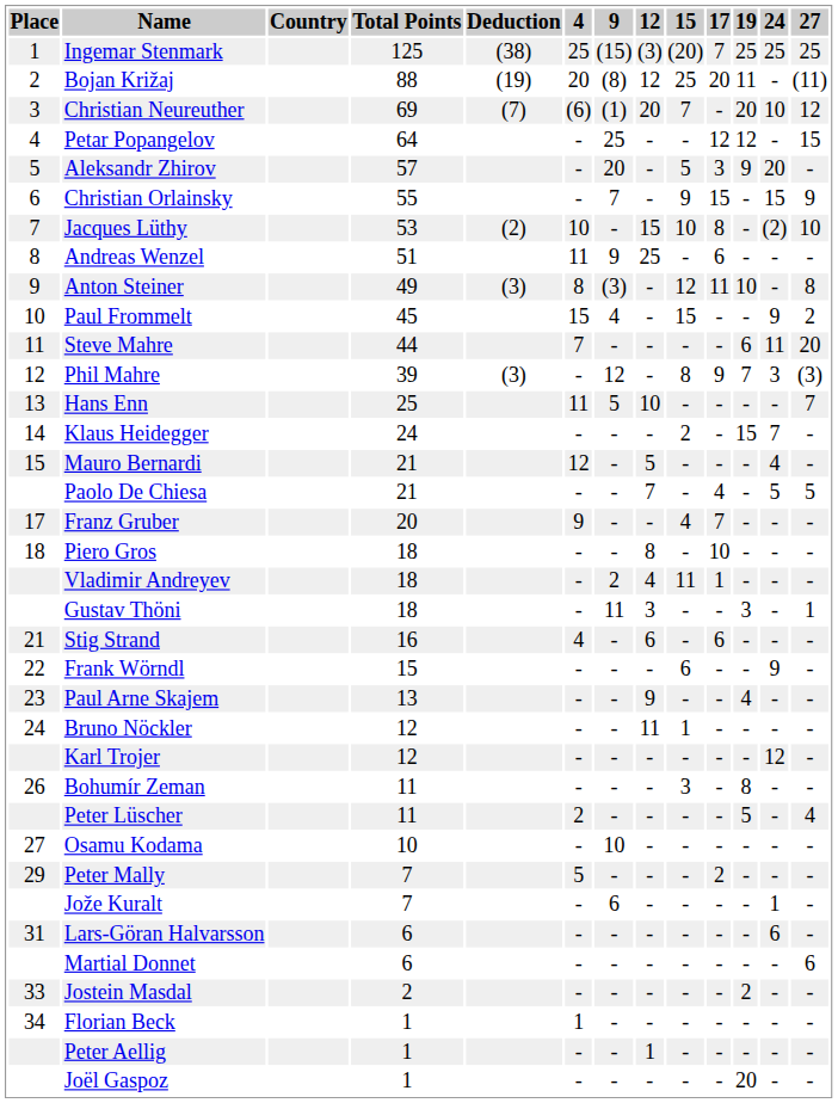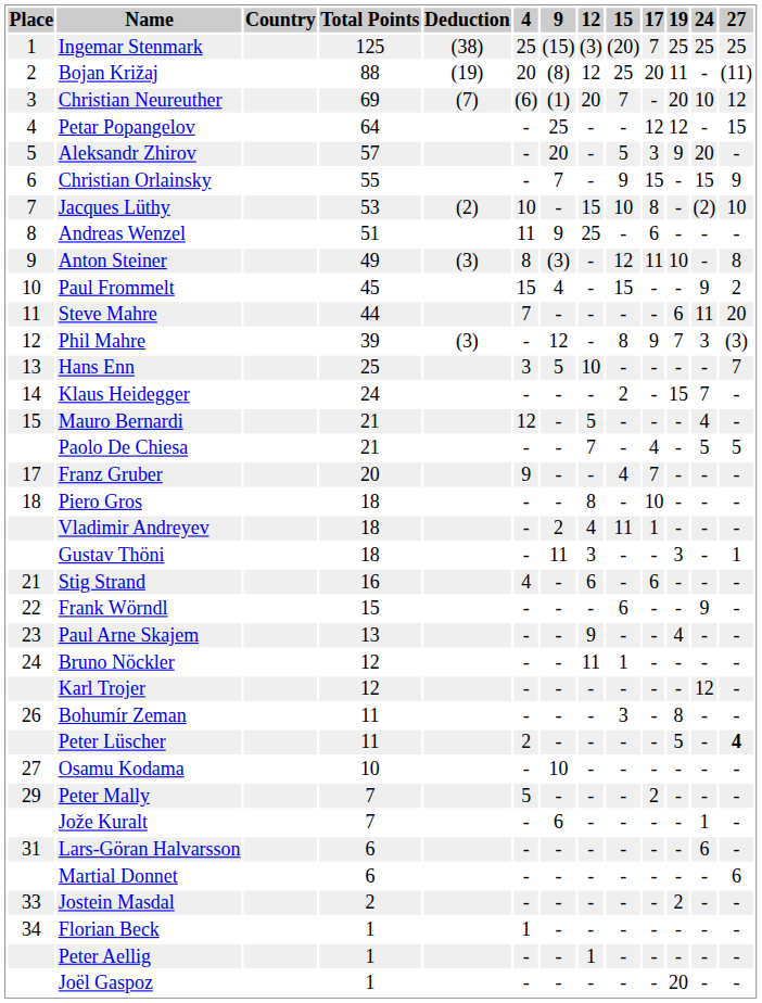Hans Enn | 4: 11 -> 3
Peter Lüscher | 27: normal -> bold
